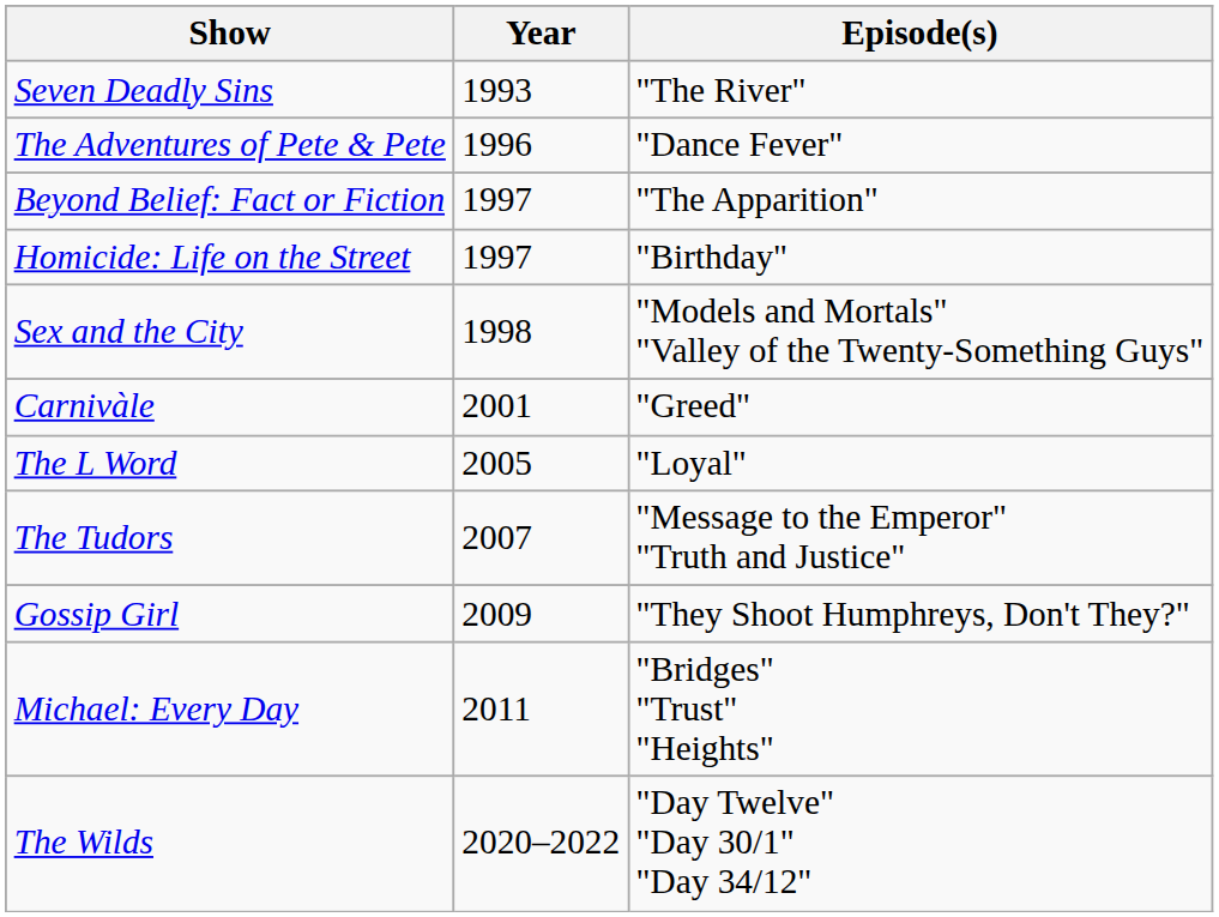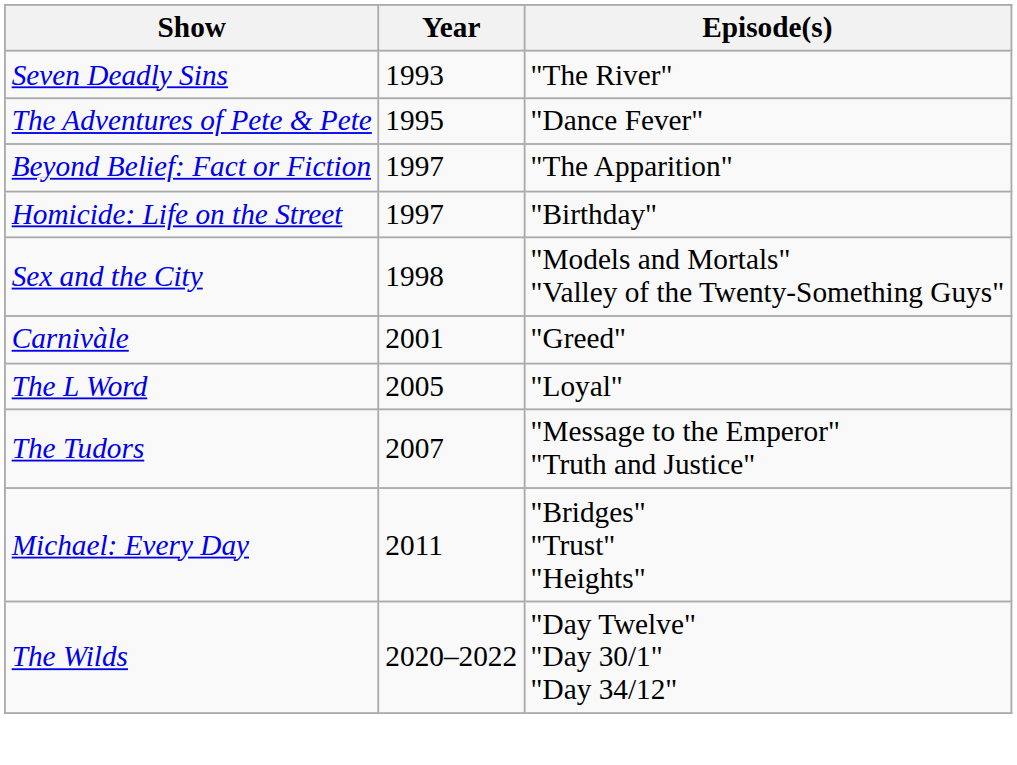The Adventures of Pete & Pete | Year: 1996 -> 1995
- row: Gossip Girl | 2009 | "They Shoot Humphreys, Don't They?"
